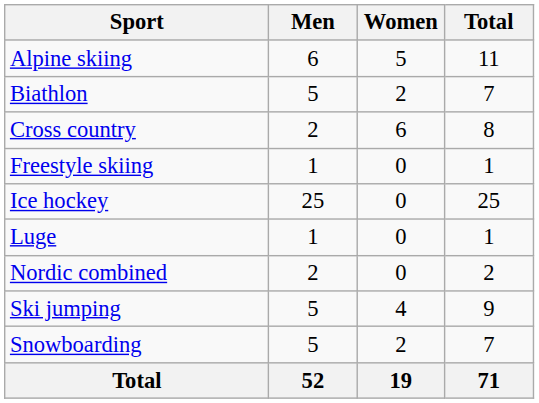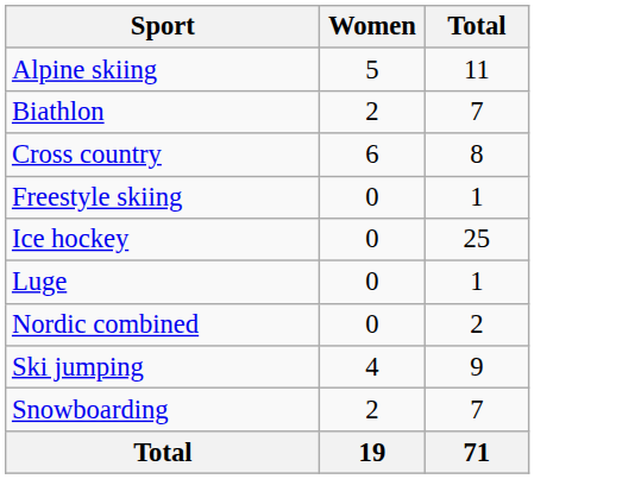- column: Men | 6 | 5 | 2 | 1 | 25 | 1 | 2 | 5 | 5 | 52
